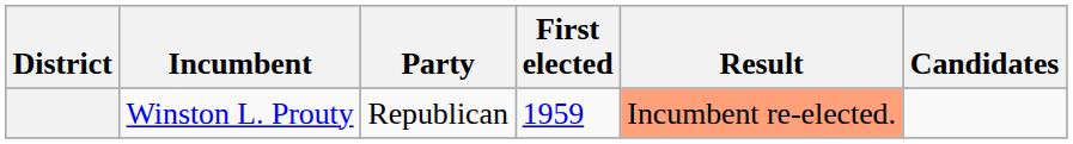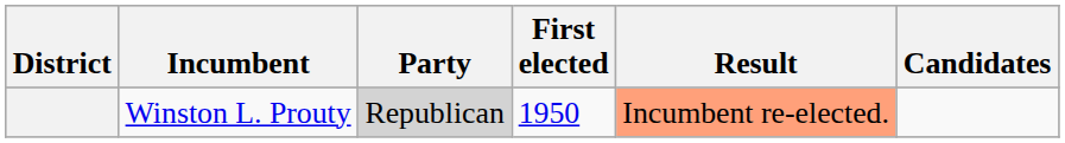Winston L. Prouty | Party: no background -> lightgrey background
Winston L. Prouty | First elected: 1959 -> 1950
